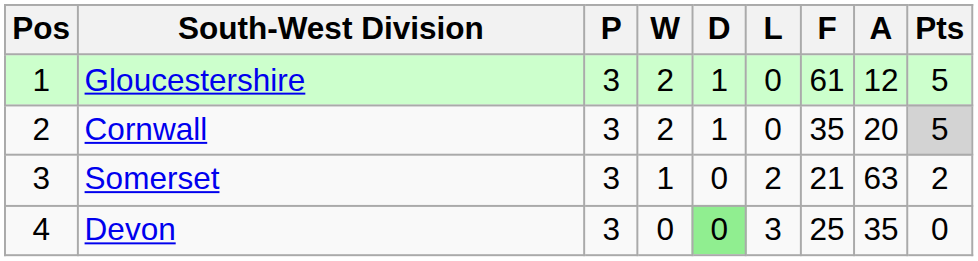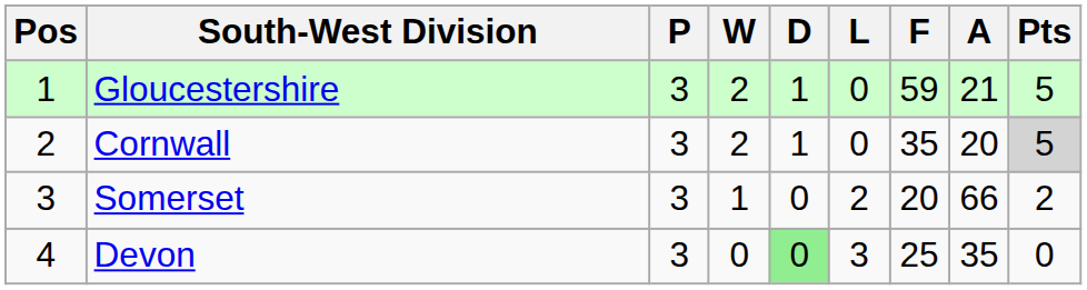Gloucestershire | F: 61 -> 59
Gloucestershire | A: 12 -> 21
Somerset | F: 21 -> 20
Somerset | A: 63 -> 66
